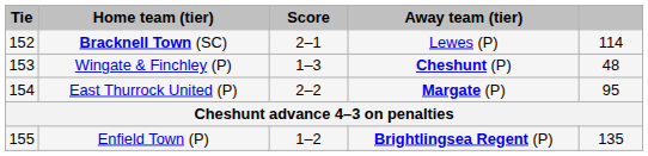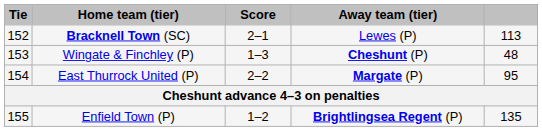Bracknell Town (SC) | column 5: 114 -> 113
